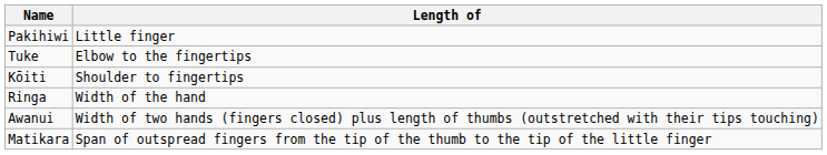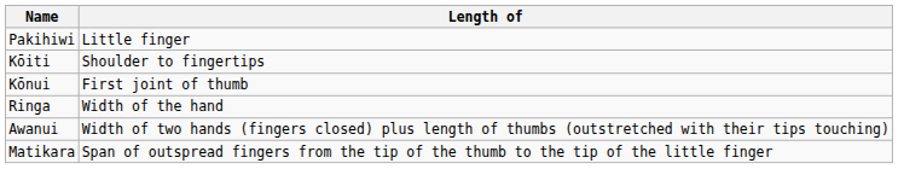- row: Tuke | Elbow to the fingertips
+ row: Kōnui | First joint of thumb
